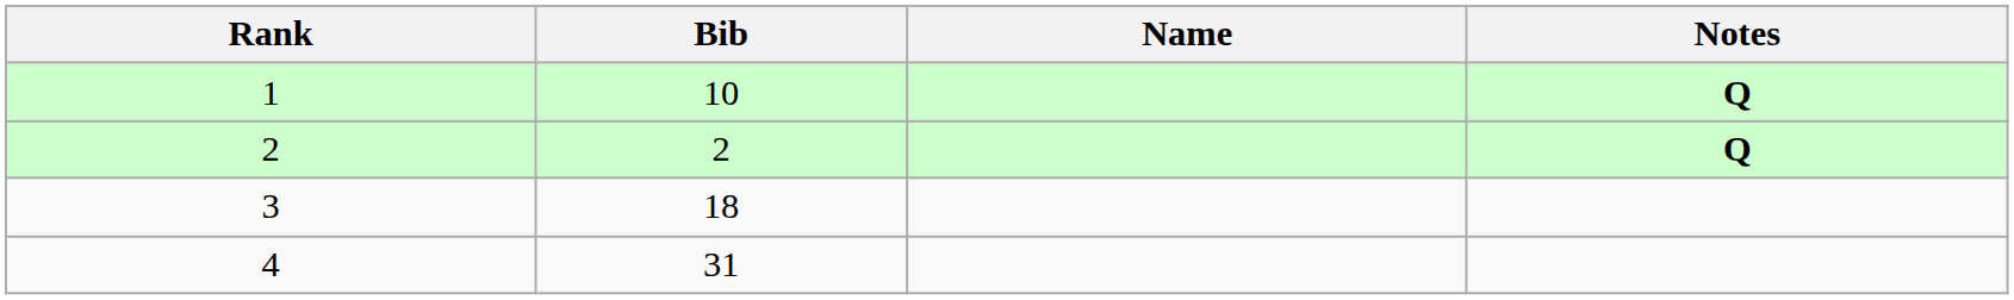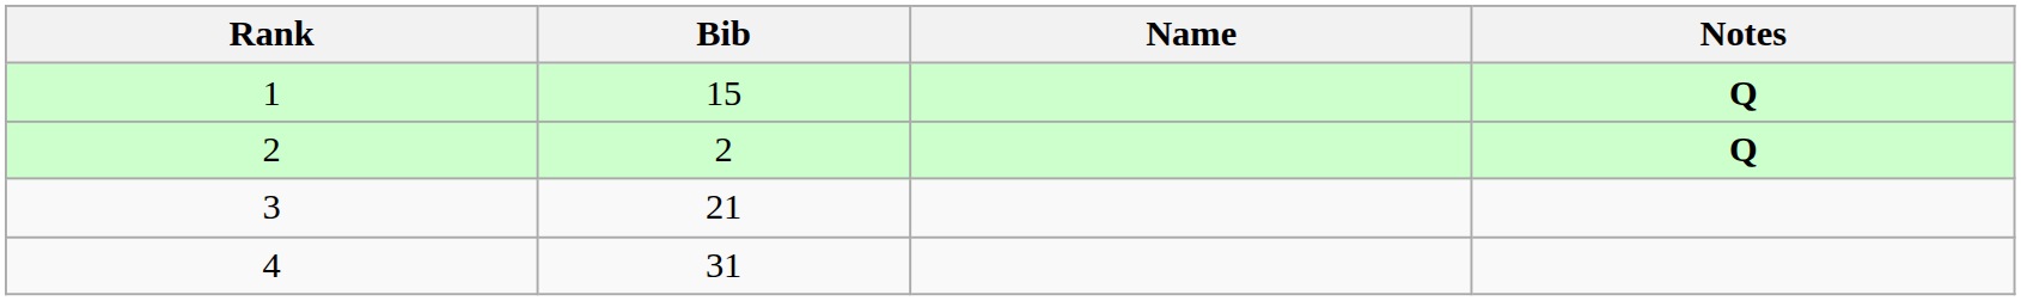1 | Bib: 10 -> 15
3 | Bib: 18 -> 21
